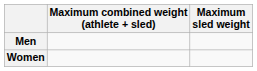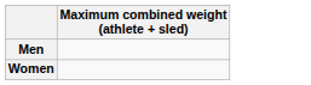- column: Maximum sled weight
